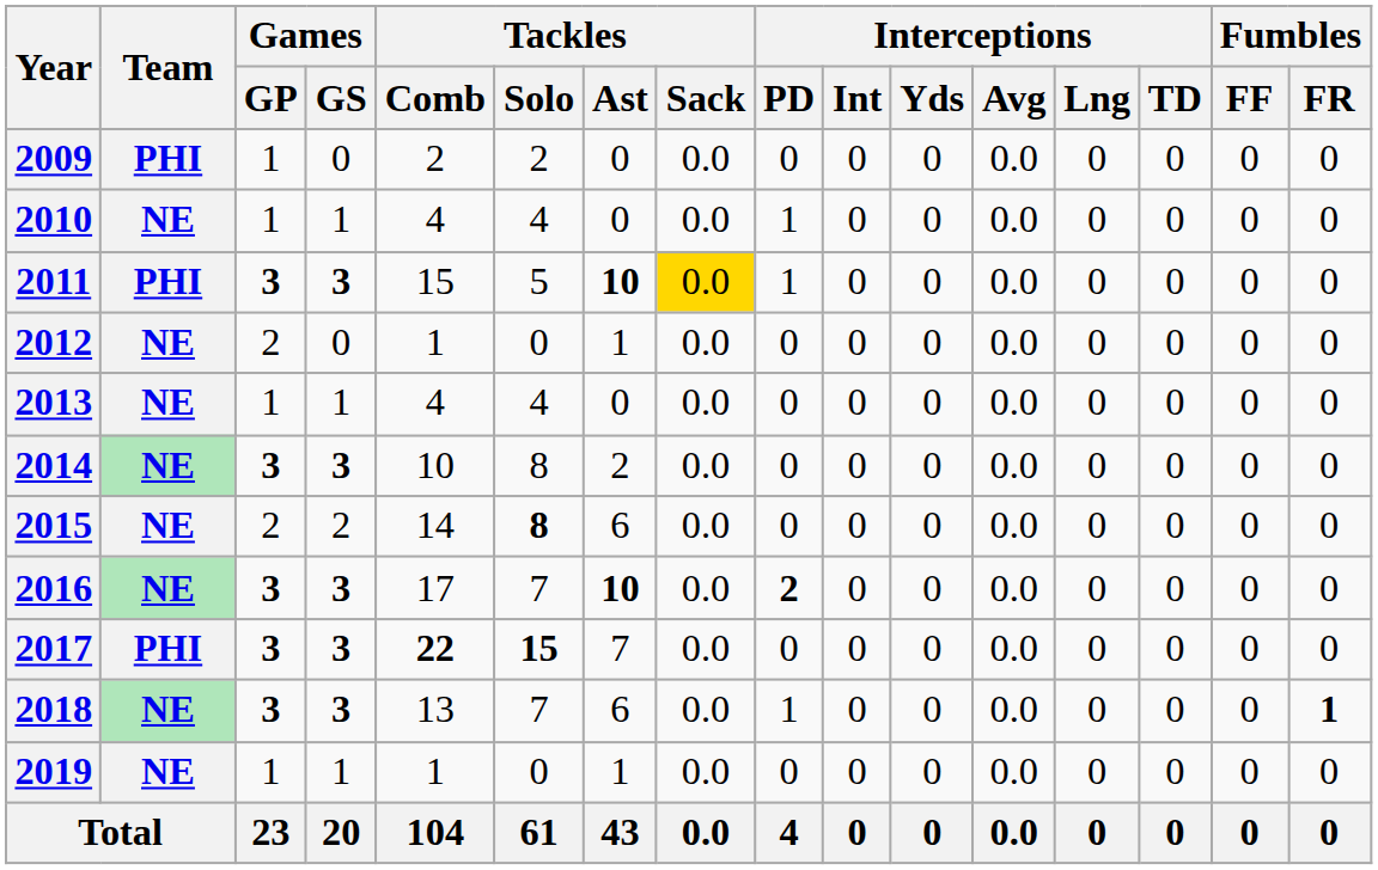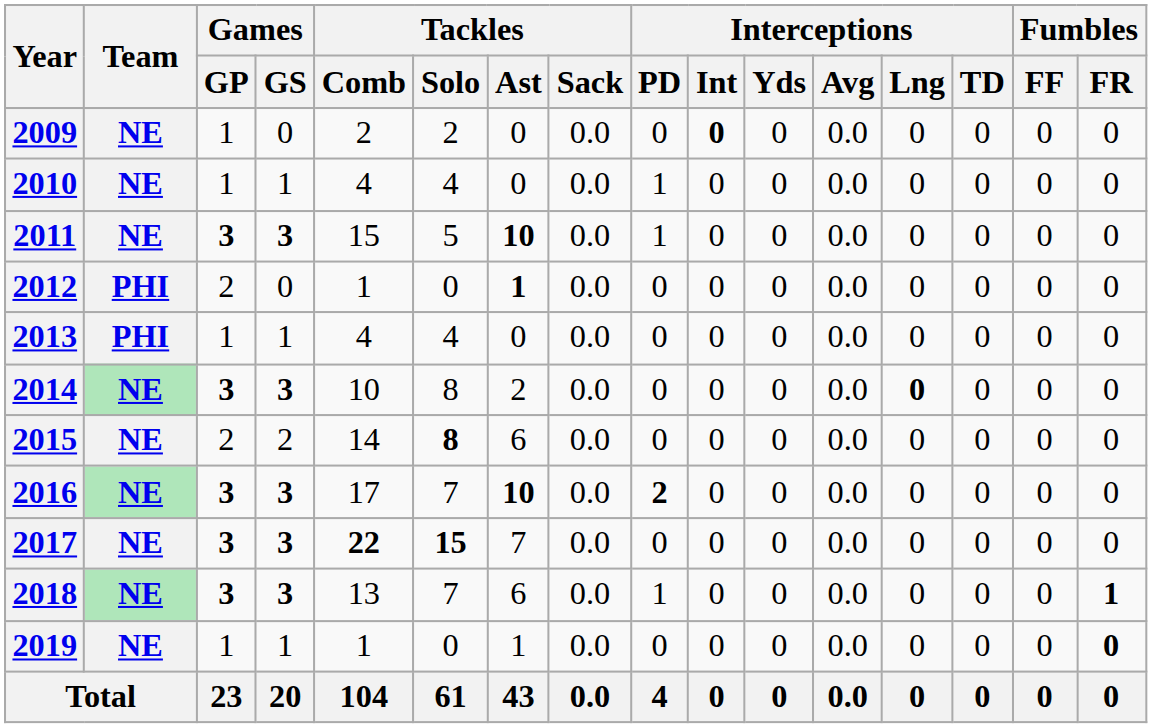2009 | Team: PHI -> NE
2009 | Interceptions / Int: normal -> bold
2011 | Team: PHI -> NE
2011 | Tackles / Sack: gold background -> no background
2012 | Team: NE -> PHI
2012 | Tackles / Ast: normal -> bold
2013 | Team: NE -> PHI
2014 | Interceptions / Lng: normal -> bold
2017 | Team: PHI -> NE
2019 | Fumbles / FR: normal -> bold
